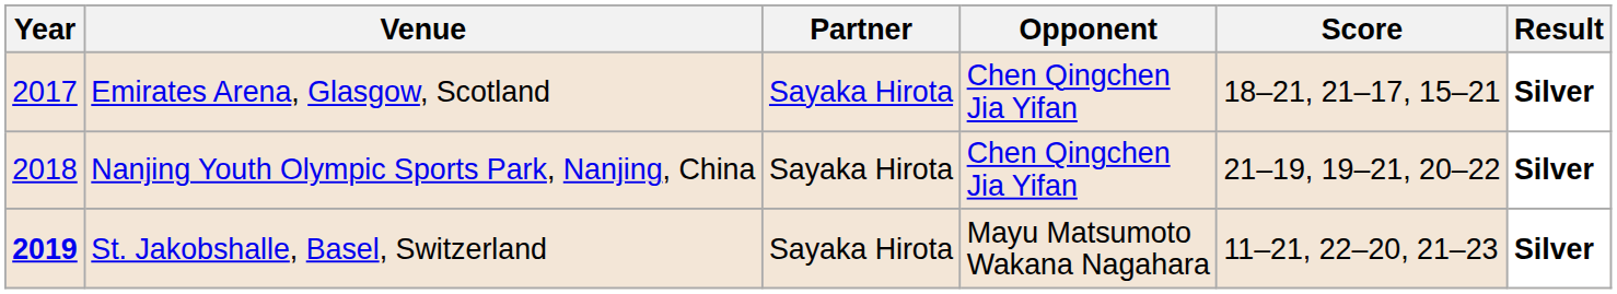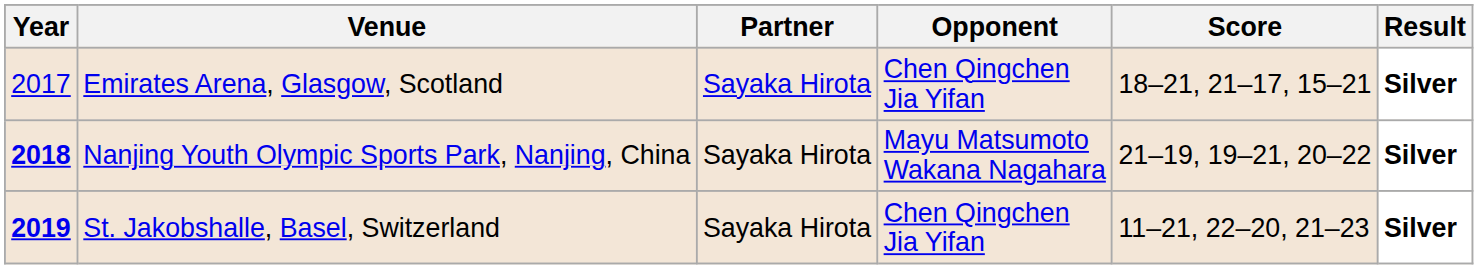Nanjing Youth Olympic Sports Park, Nanjing, China | Year: normal -> bold
Nanjing Youth Olympic Sports Park, Nanjing, China | Opponent: Chen Qingchen Jia Yifan -> Mayu Matsumoto Wakana Nagahara
St. Jakobshalle, Basel, Switzerland | Opponent: Mayu Matsumoto Wakana Nagahara -> Chen Qingchen Jia Yifan
